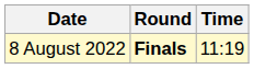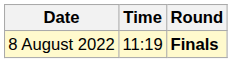columns swapped: Time <-> Round
